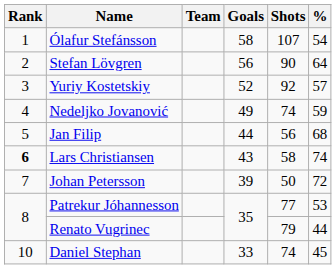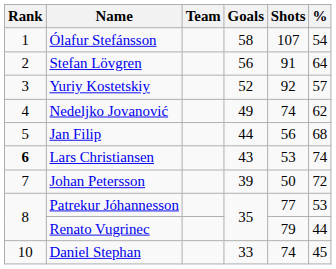Stefan Lövgren | Shots: 90 -> 91
Nedeljko Jovanović | %: 59 -> 62
Lars Christiansen | Shots: 58 -> 53
